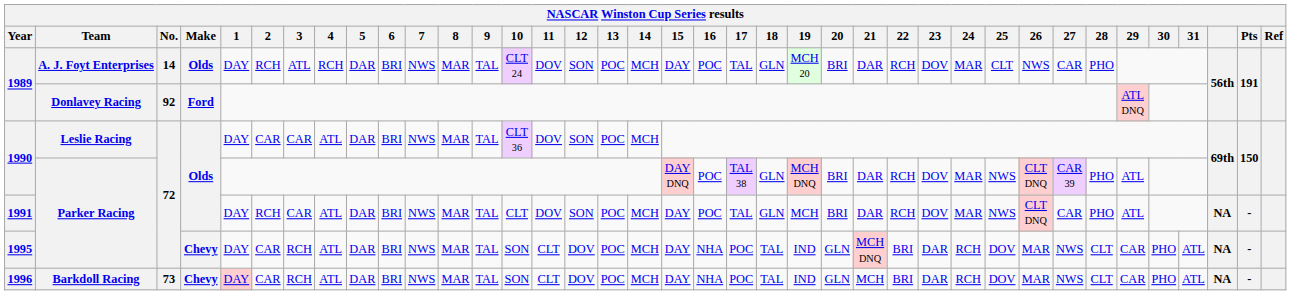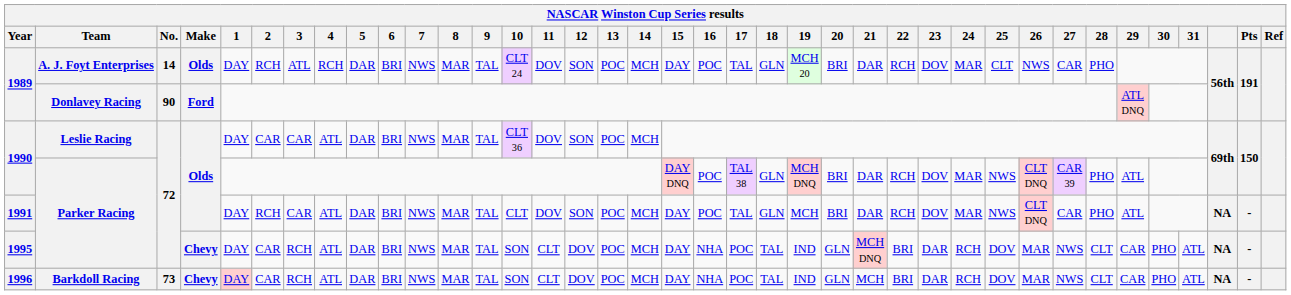1989 / Donlavey Racing | No.: 92 -> 90
